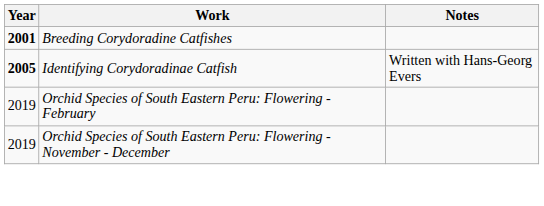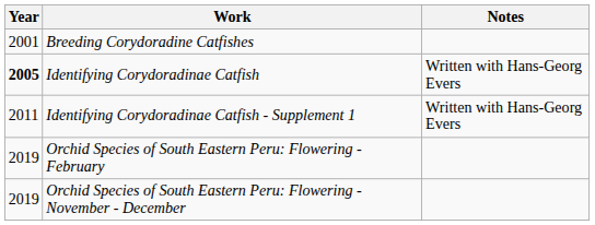Breeding Corydoradine Catfishes | Year: bold -> normal
+ row: 2011 | Identifying Corydoradinae Catfish - Supplement 1 | Written with Hans-Georg Evers
